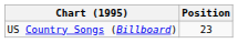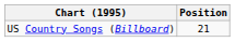US Country Songs (Billboard) | Position: 23 -> 21
